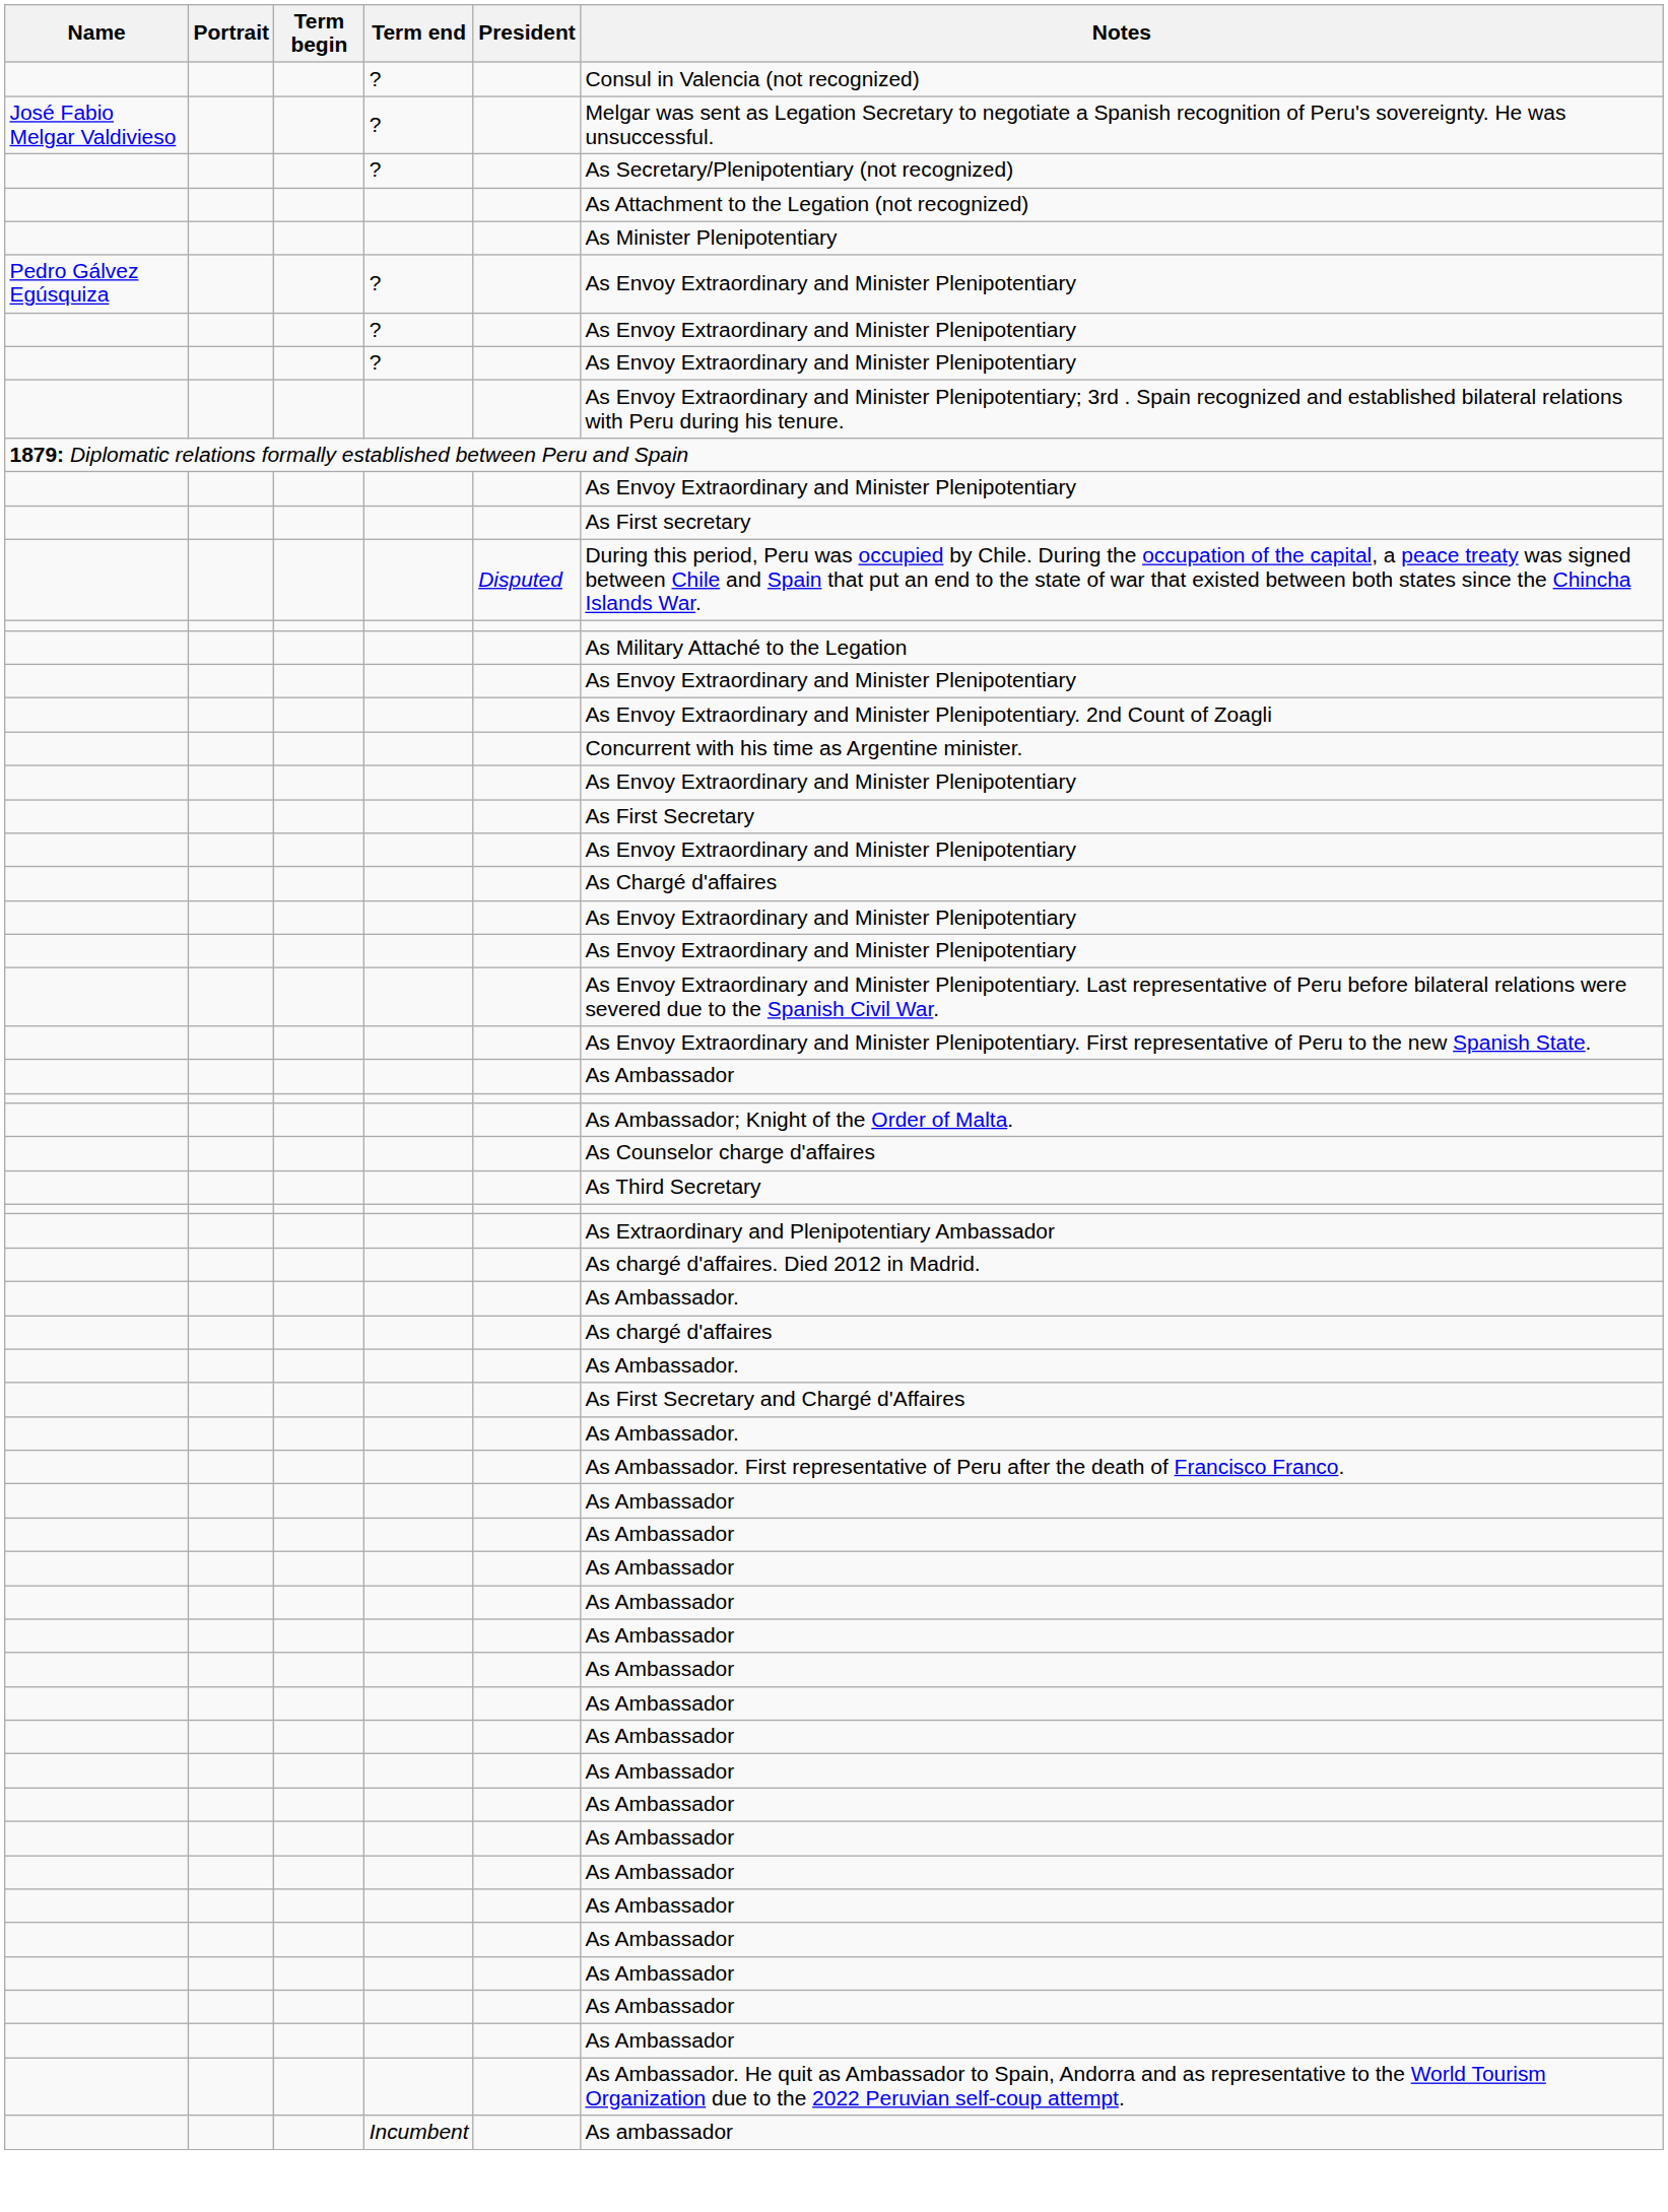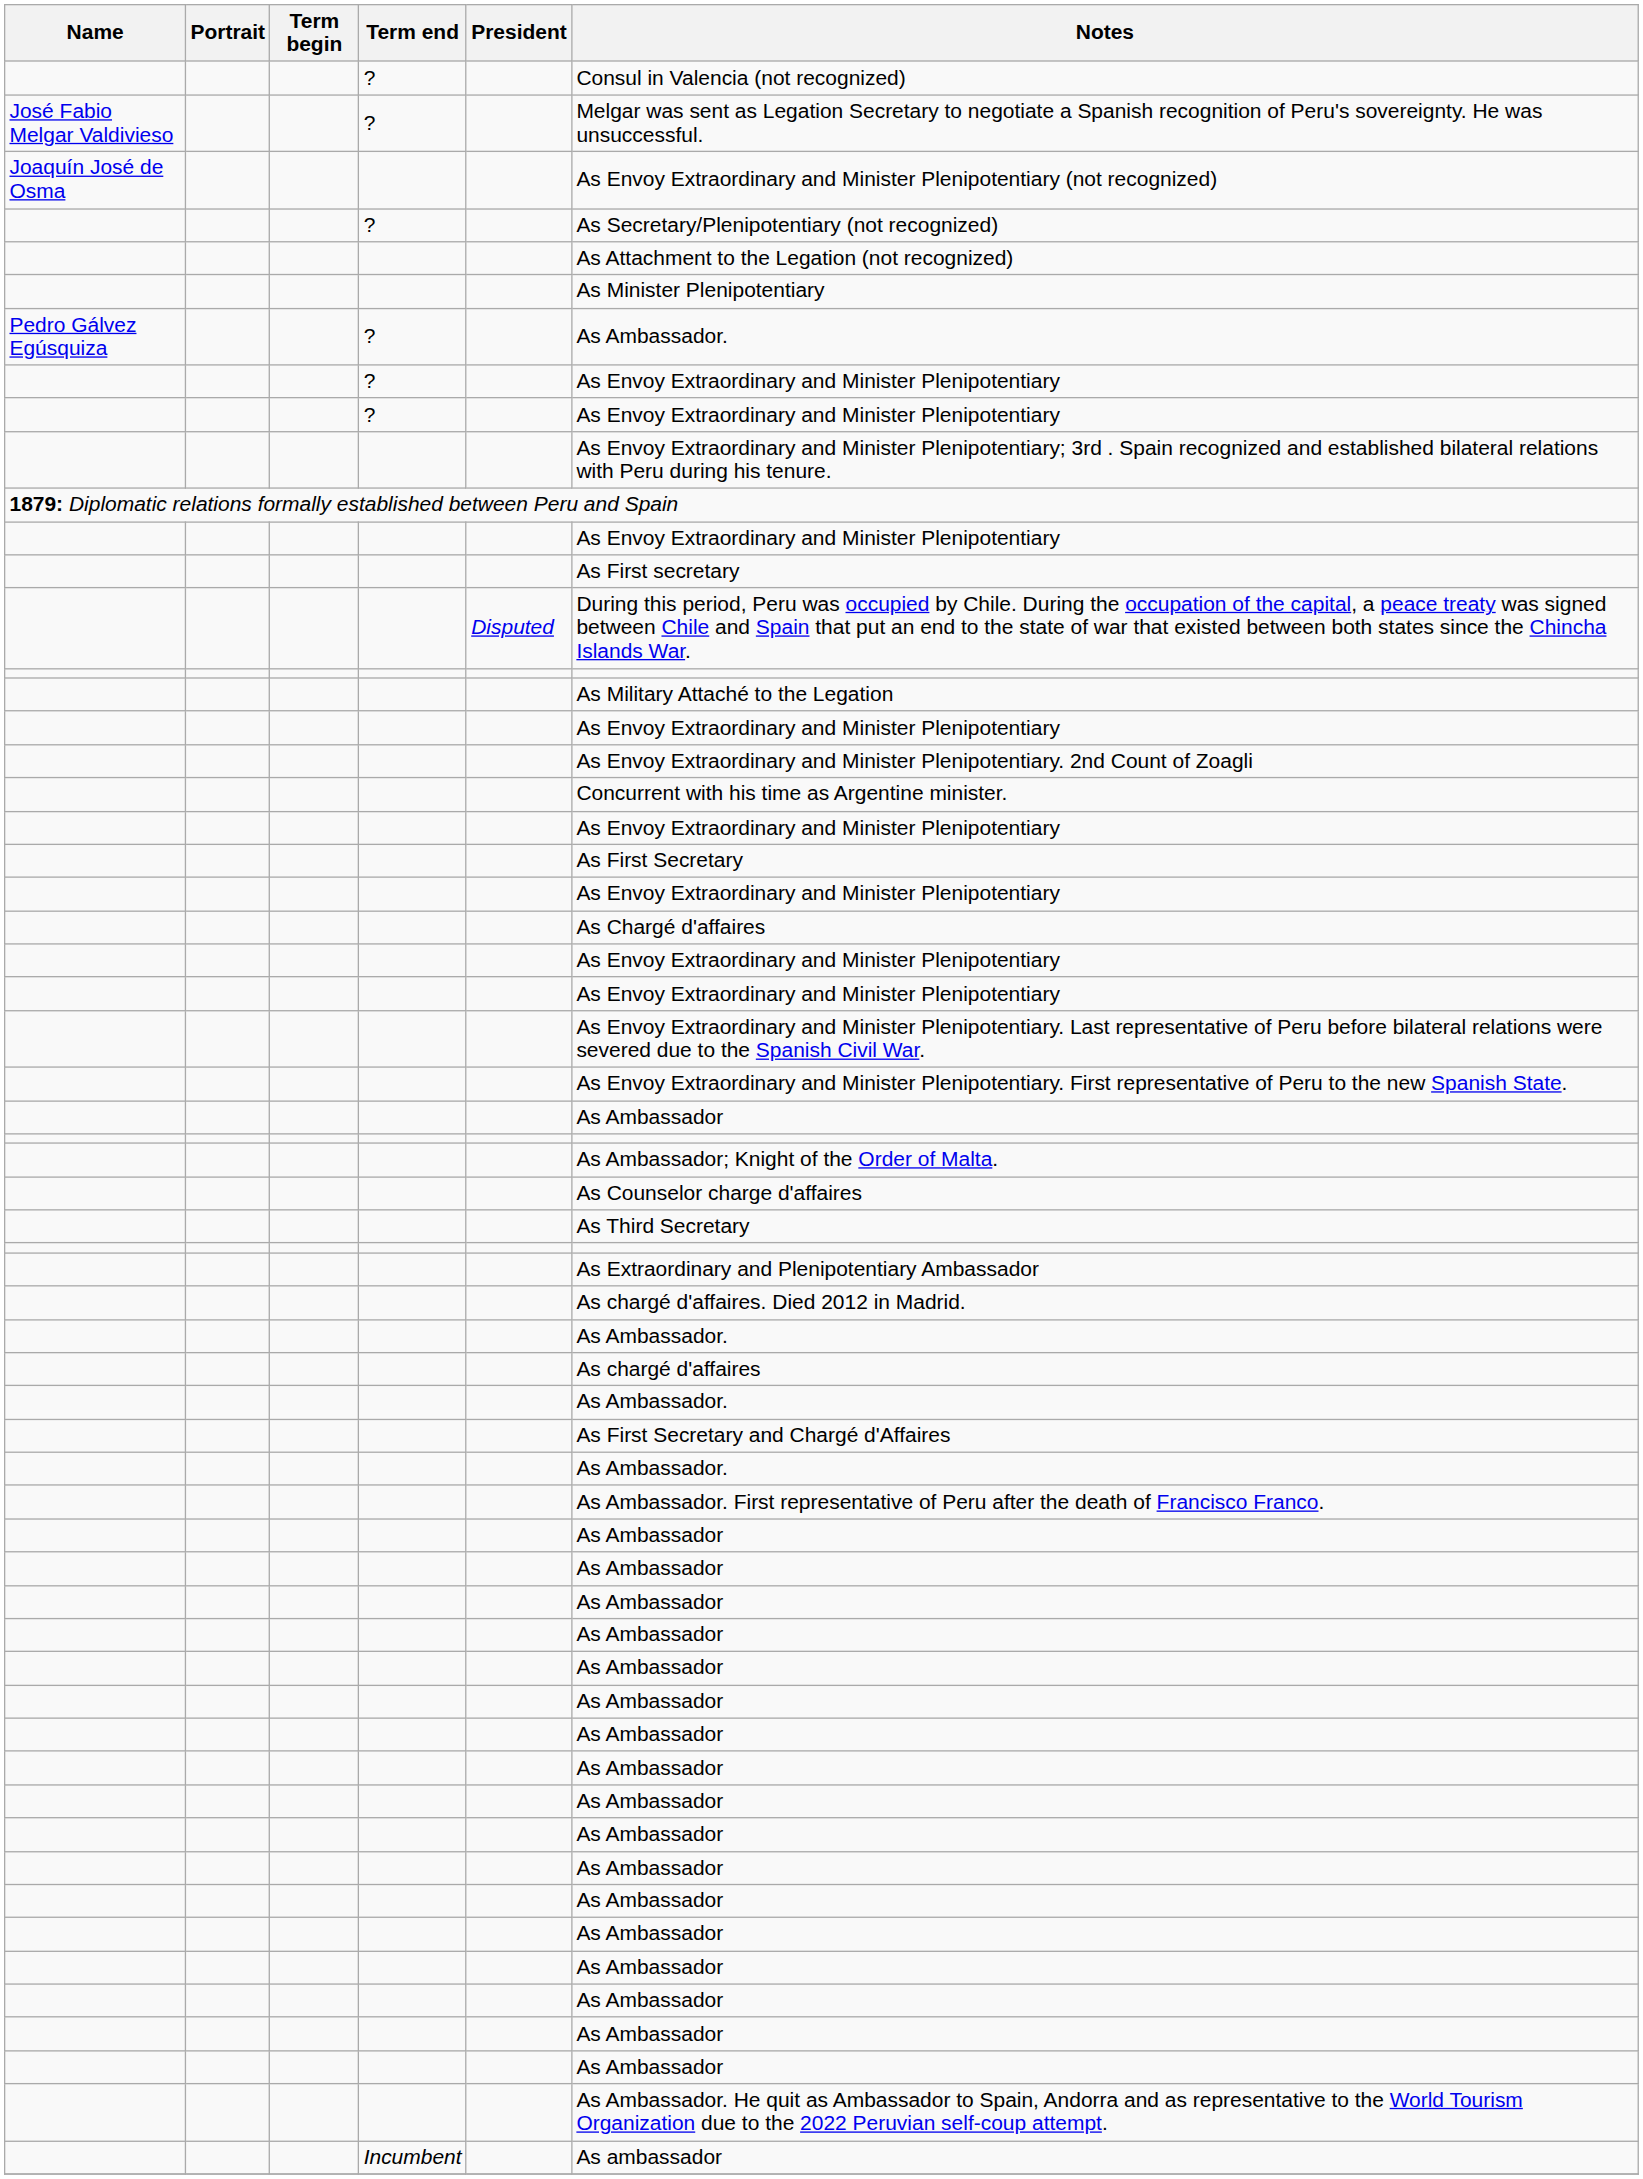+ row: Joaquín José de Osma | As Envoy Extraordinary and Minister Plenipotentiary (not recognized)
Pedro Gálvez Egúsquiza | Notes: As Envoy Extraordinary and Minister Plenipotentiary -> As Ambassador.
